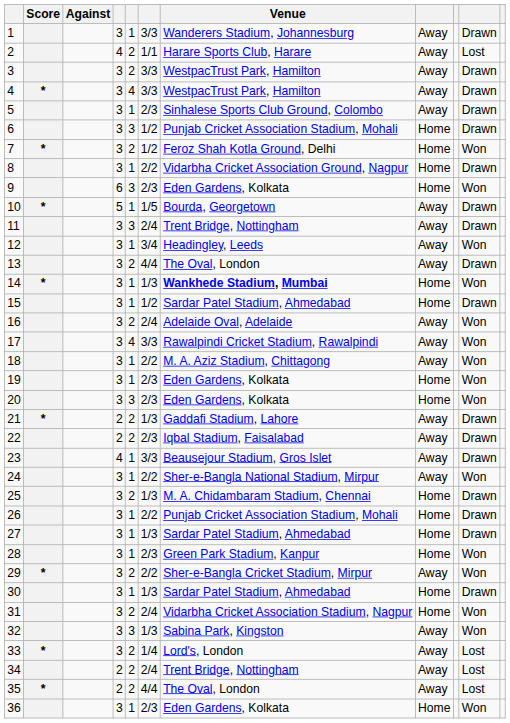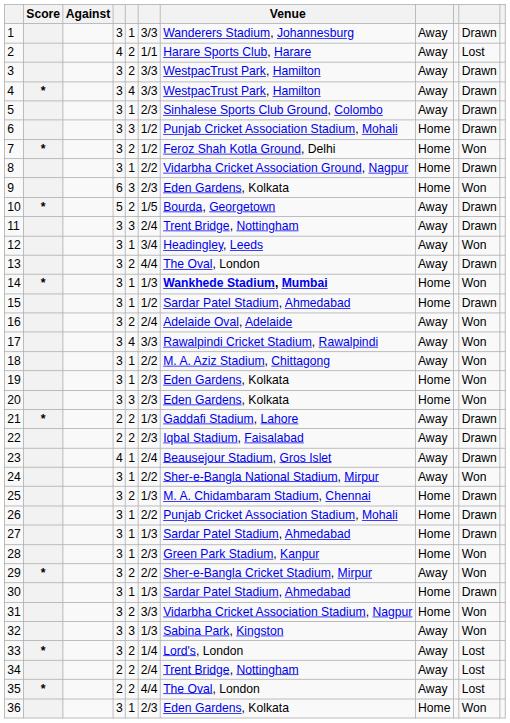10 | column 5: 1 -> 2
23 | column 6: 3/3 -> 2/4
31 | column 6: 2/4 -> 3/3
